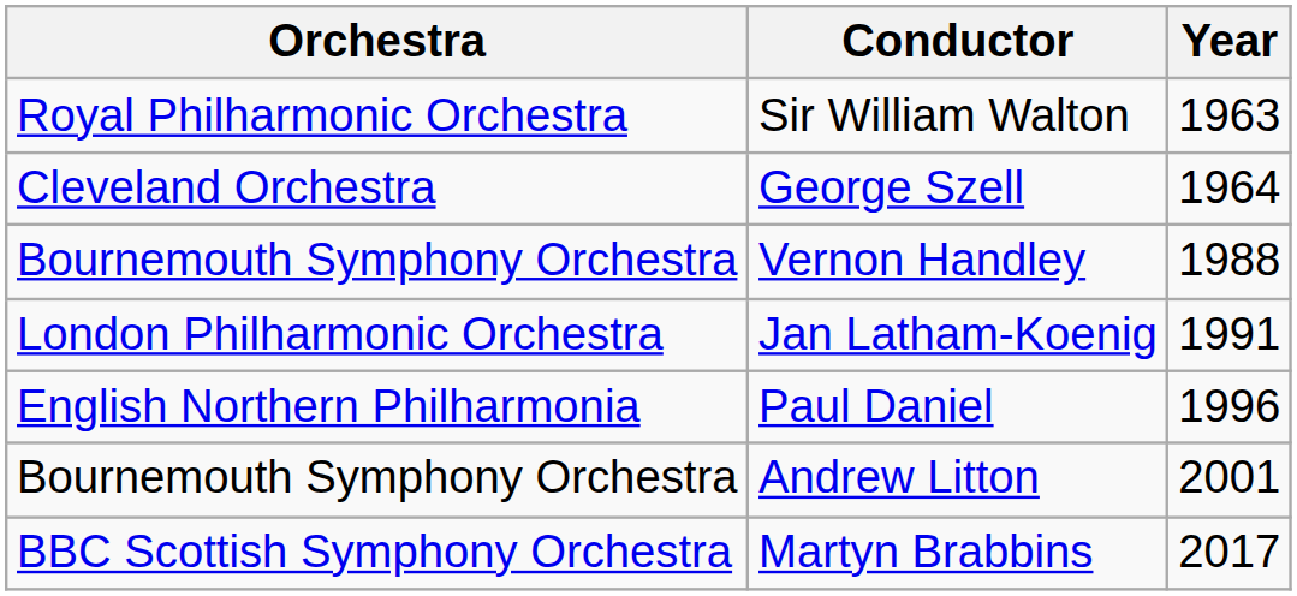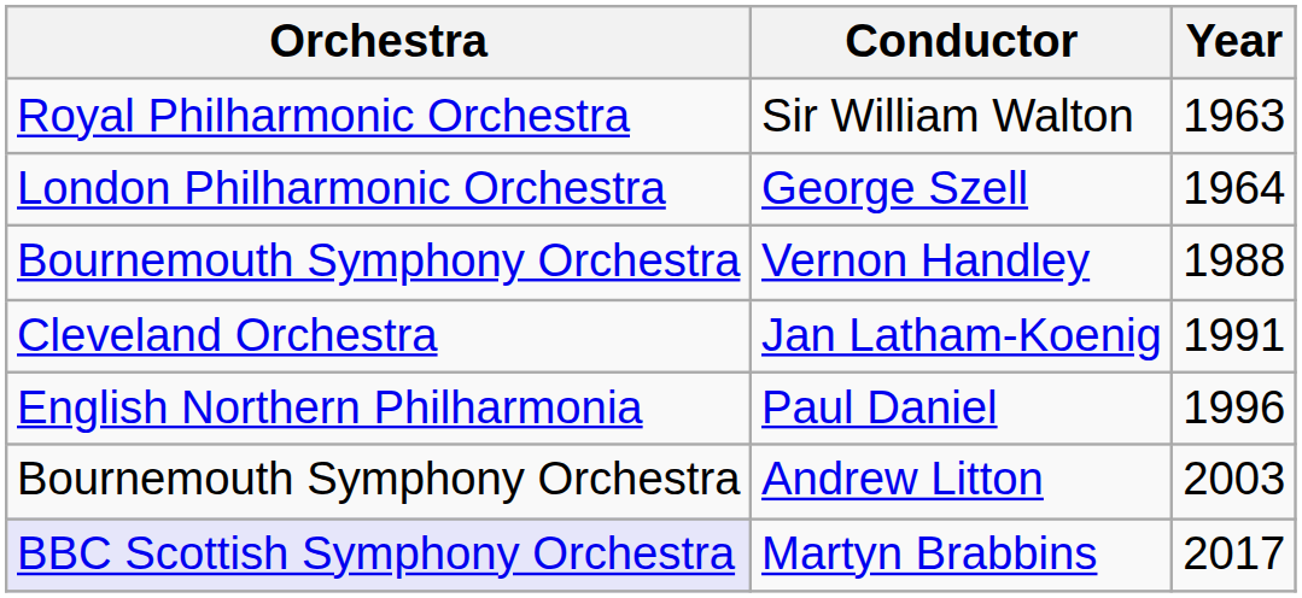George Szell | Orchestra: Cleveland Orchestra -> London Philharmonic Orchestra
Jan Latham-Koenig | Orchestra: London Philharmonic Orchestra -> Cleveland Orchestra
Andrew Litton | Year: 2001 -> 2003
Martyn Brabbins | Orchestra: no background -> lavender background
